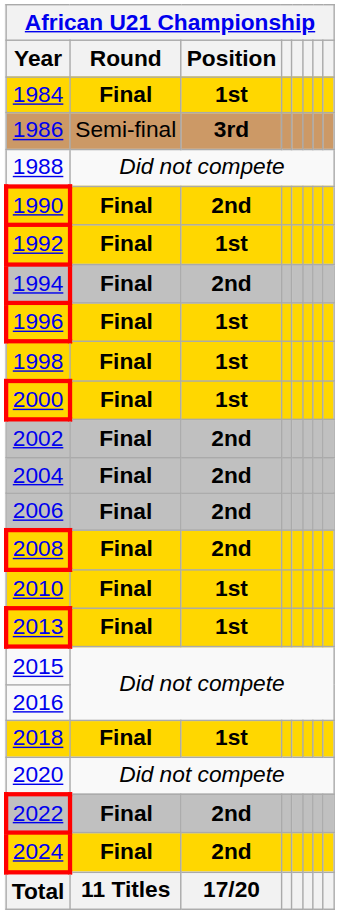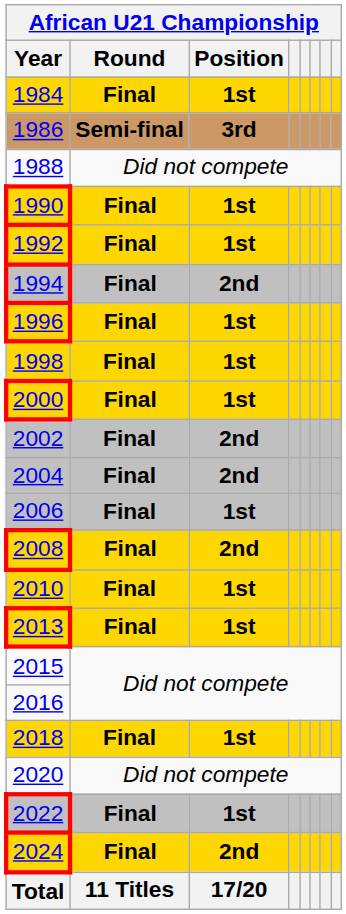1986 | Round: normal -> bold
1990 | Position: 2nd -> 1st
2006 | Position: 2nd -> 1st
2022 | Position: 2nd -> 1st
